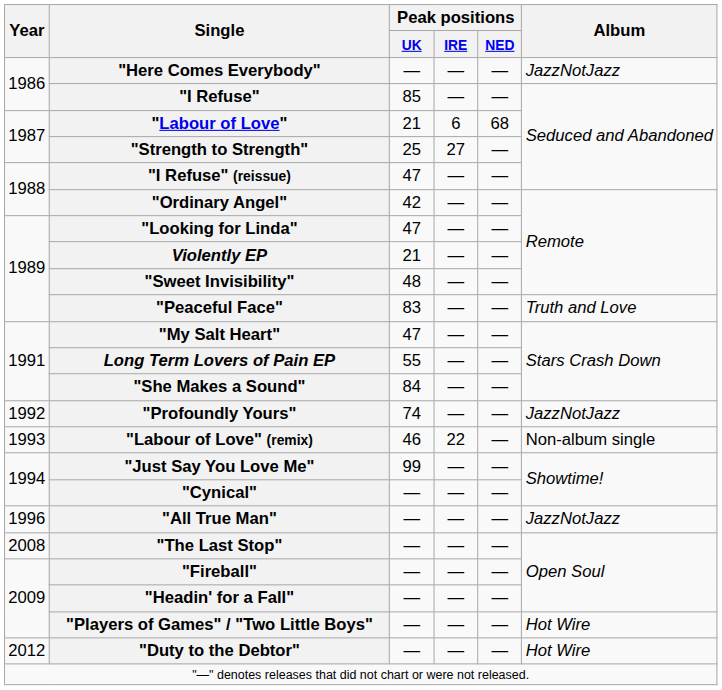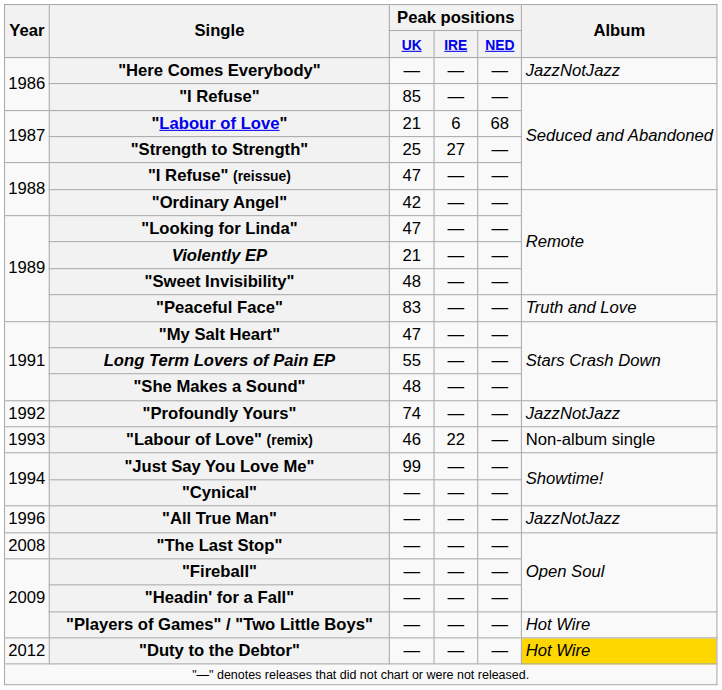"She Makes a Sound" | Peak positions / UK: 84 -> 48
"Duty to the Debtor" | Album: no background -> gold background
